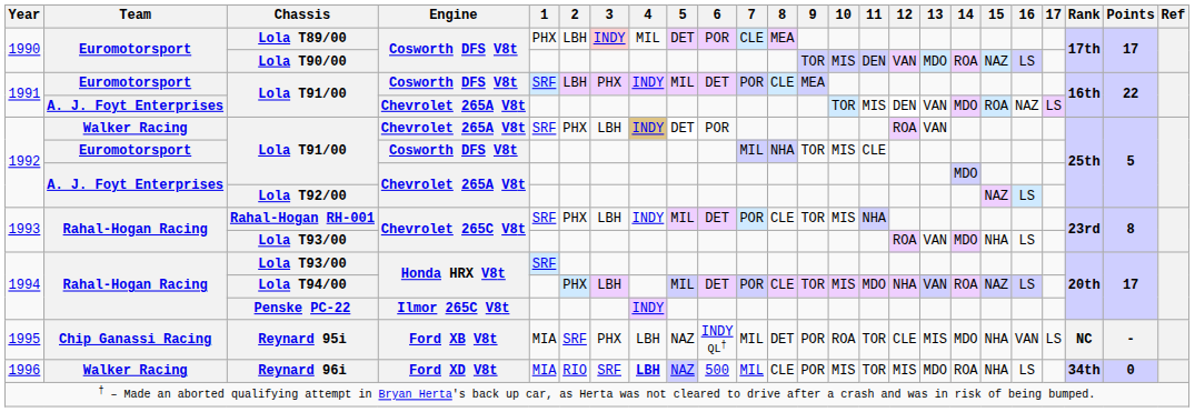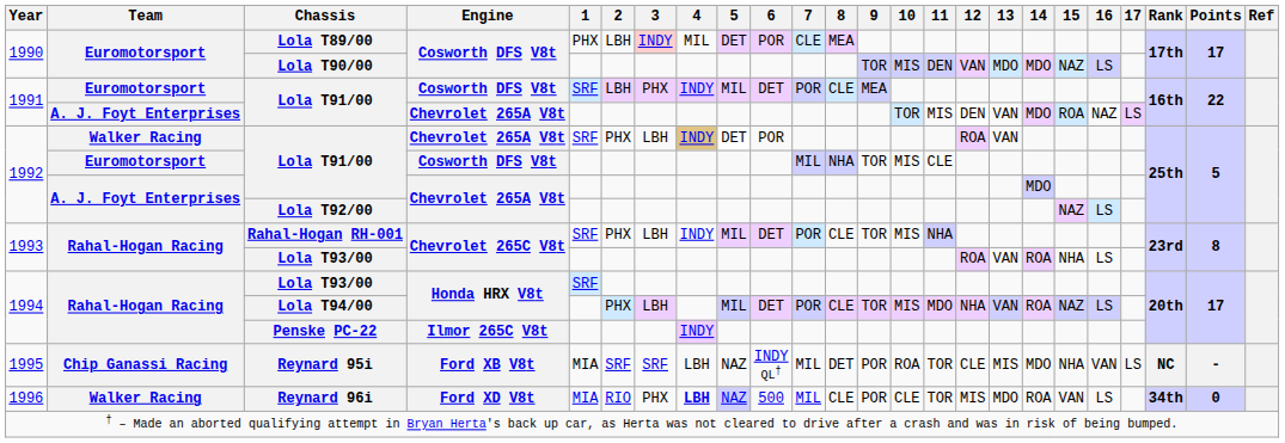Lola T90/00 | 14: ROA -> MDO
1993 / Lola T93/00 | 14: MDO -> ROA
Reynard 95i | 3: PHX -> SRF
Reynard 96i | 3: SRF -> PHX
Reynard 96i | 10: MIS -> CLE
Reynard 96i | 15: NHA -> VAN
